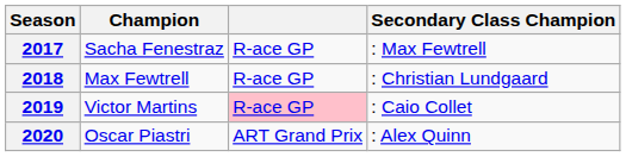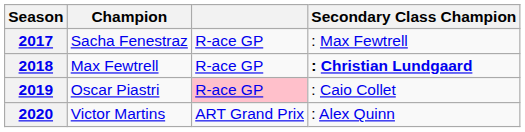2018 | Secondary Class Champion: normal -> bold
2019 | Champion: Victor Martins -> Oscar Piastri
2020 | Champion: Oscar Piastri -> Victor Martins
